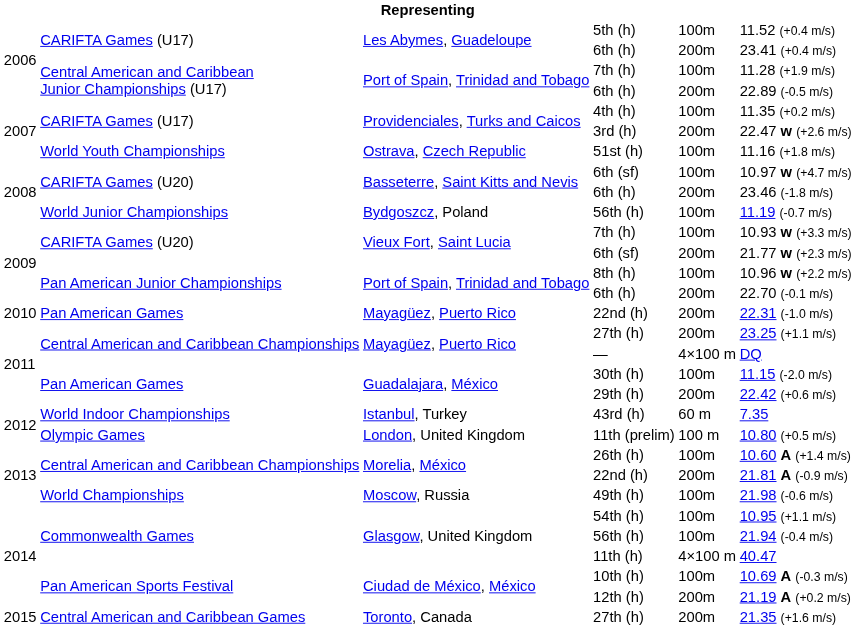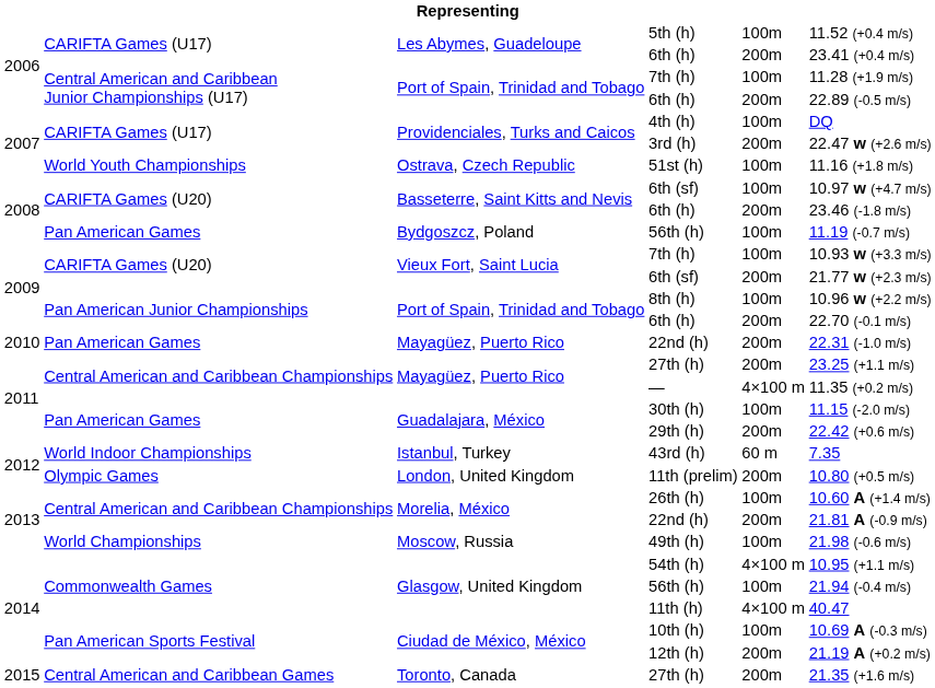4th (h) | column 6: 11.35 (+0.2 m/s) -> DQ
Bydgoszcz, Poland / 56th (h) | column 2: World Junior Championships -> Pan American Games
— | column 6: DQ -> 11.35 (+0.2 m/s)
11th (prelim) | column 5: 100 m -> 200m
54th (h) | column 5: 100m -> 4×100 m
